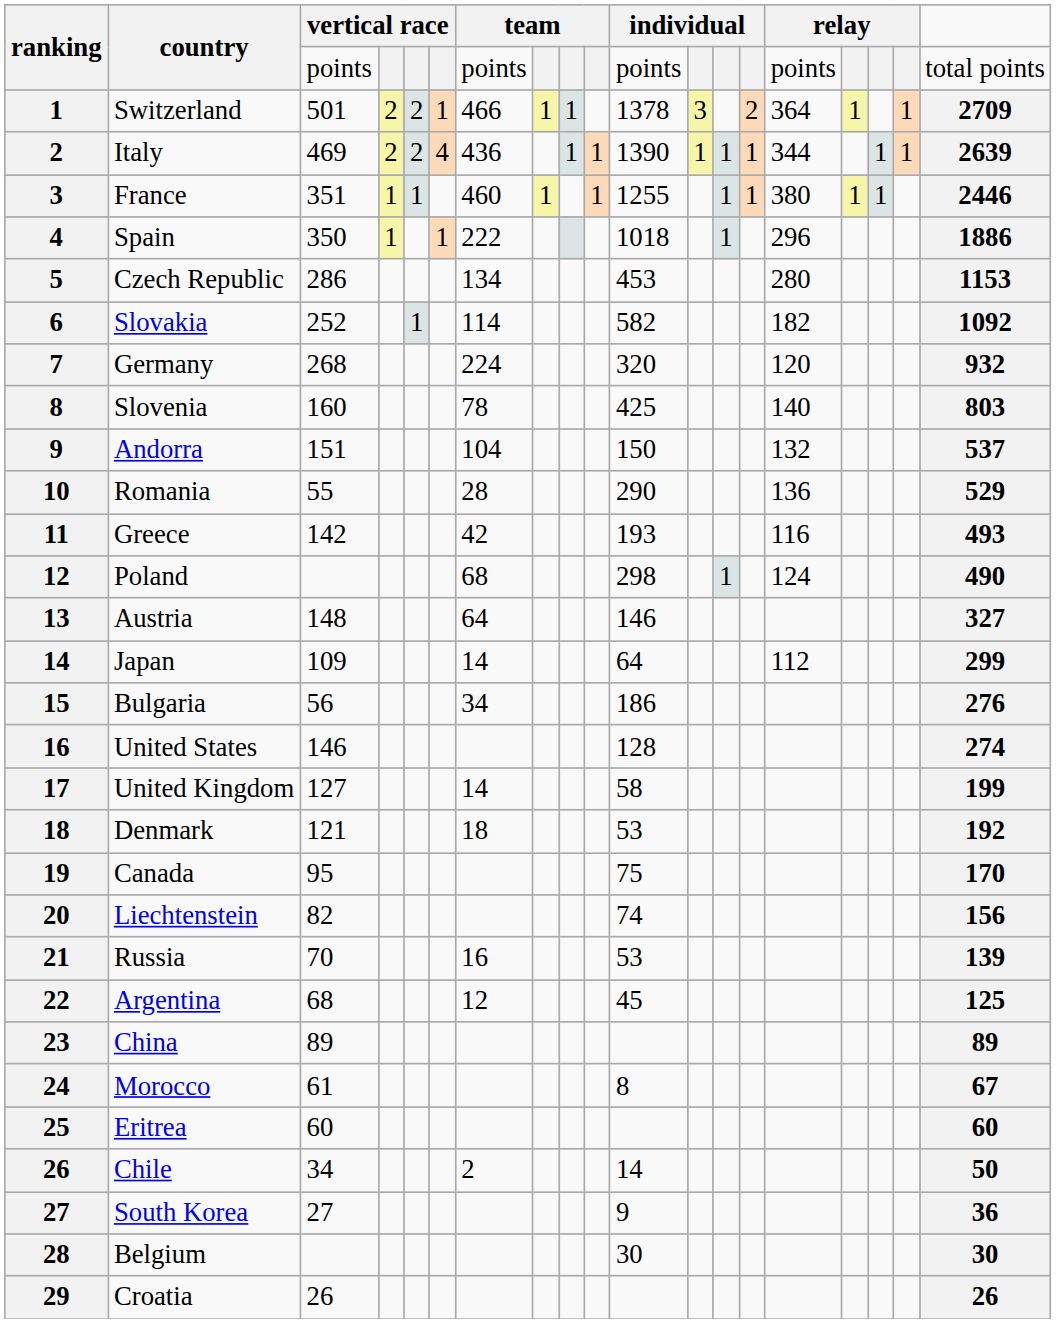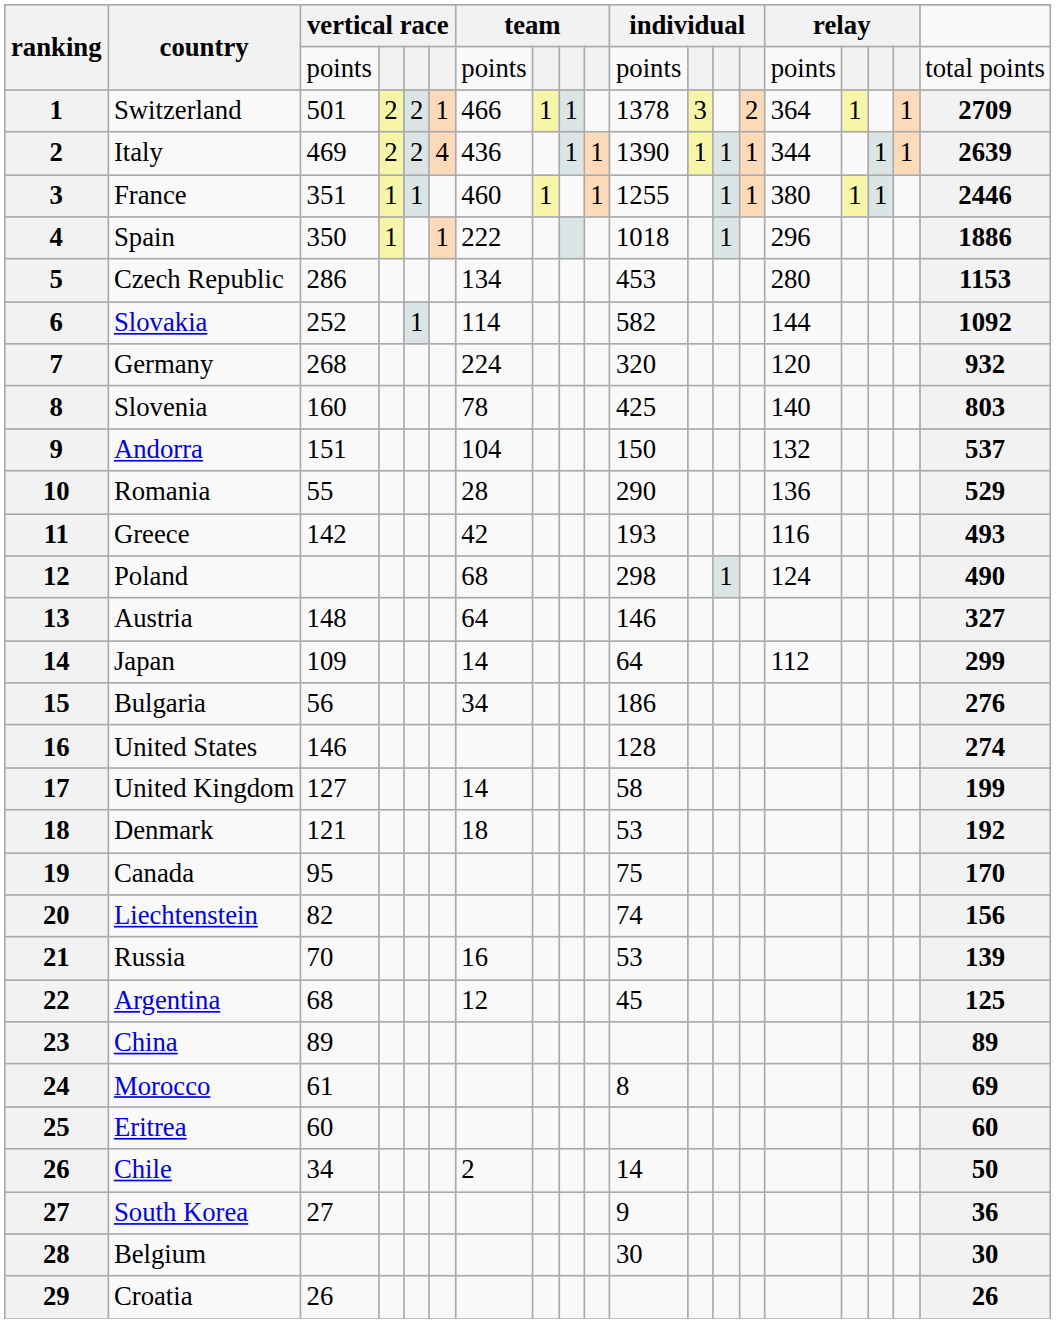Slovakia | column 15: 182 -> 144
Morocco | column 19: 67 -> 69
